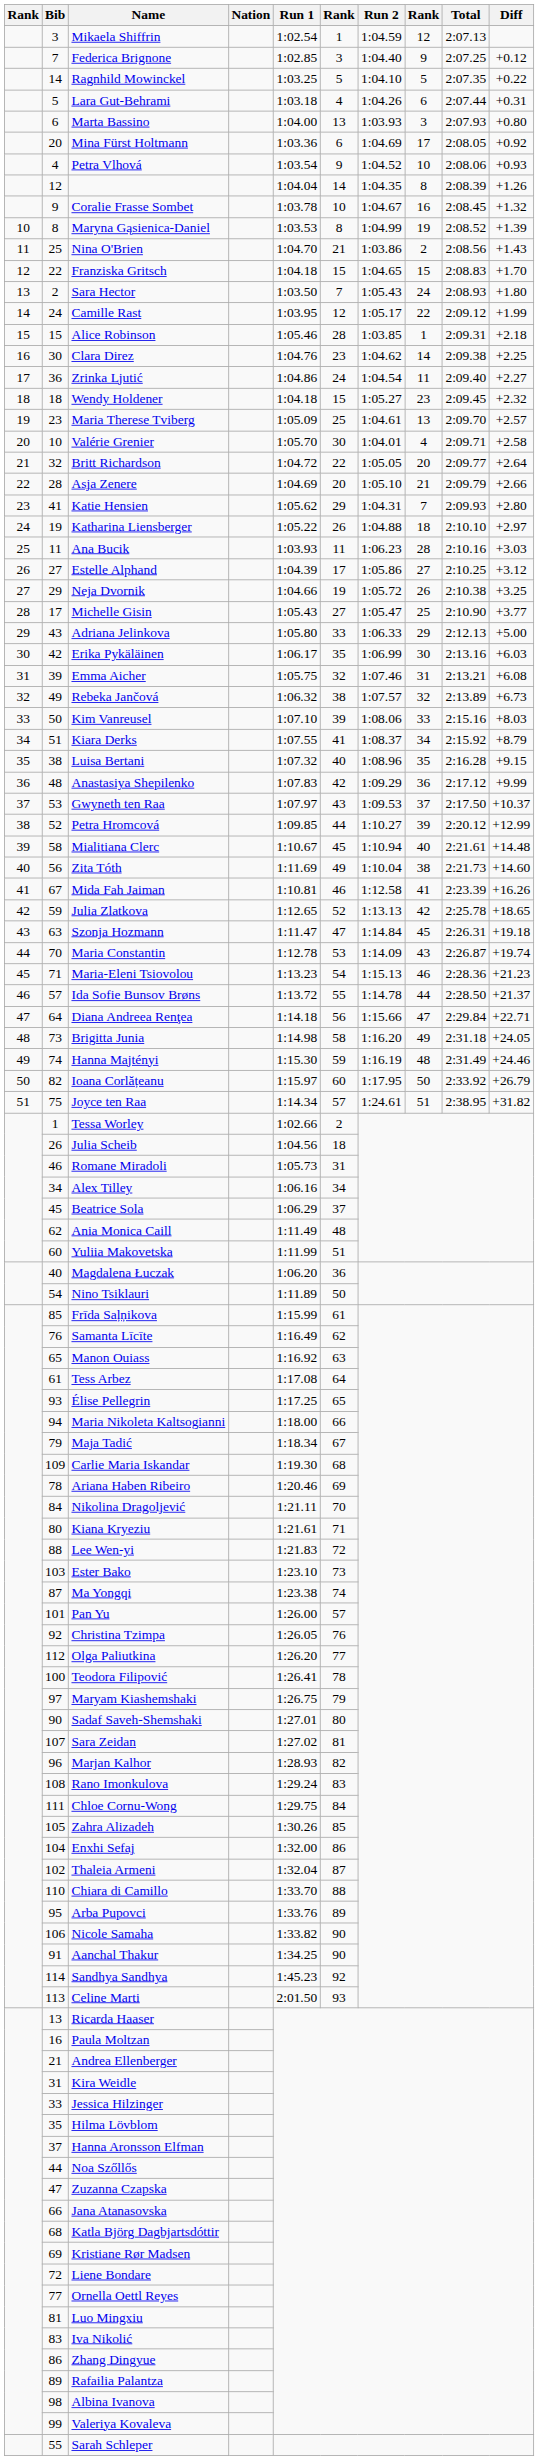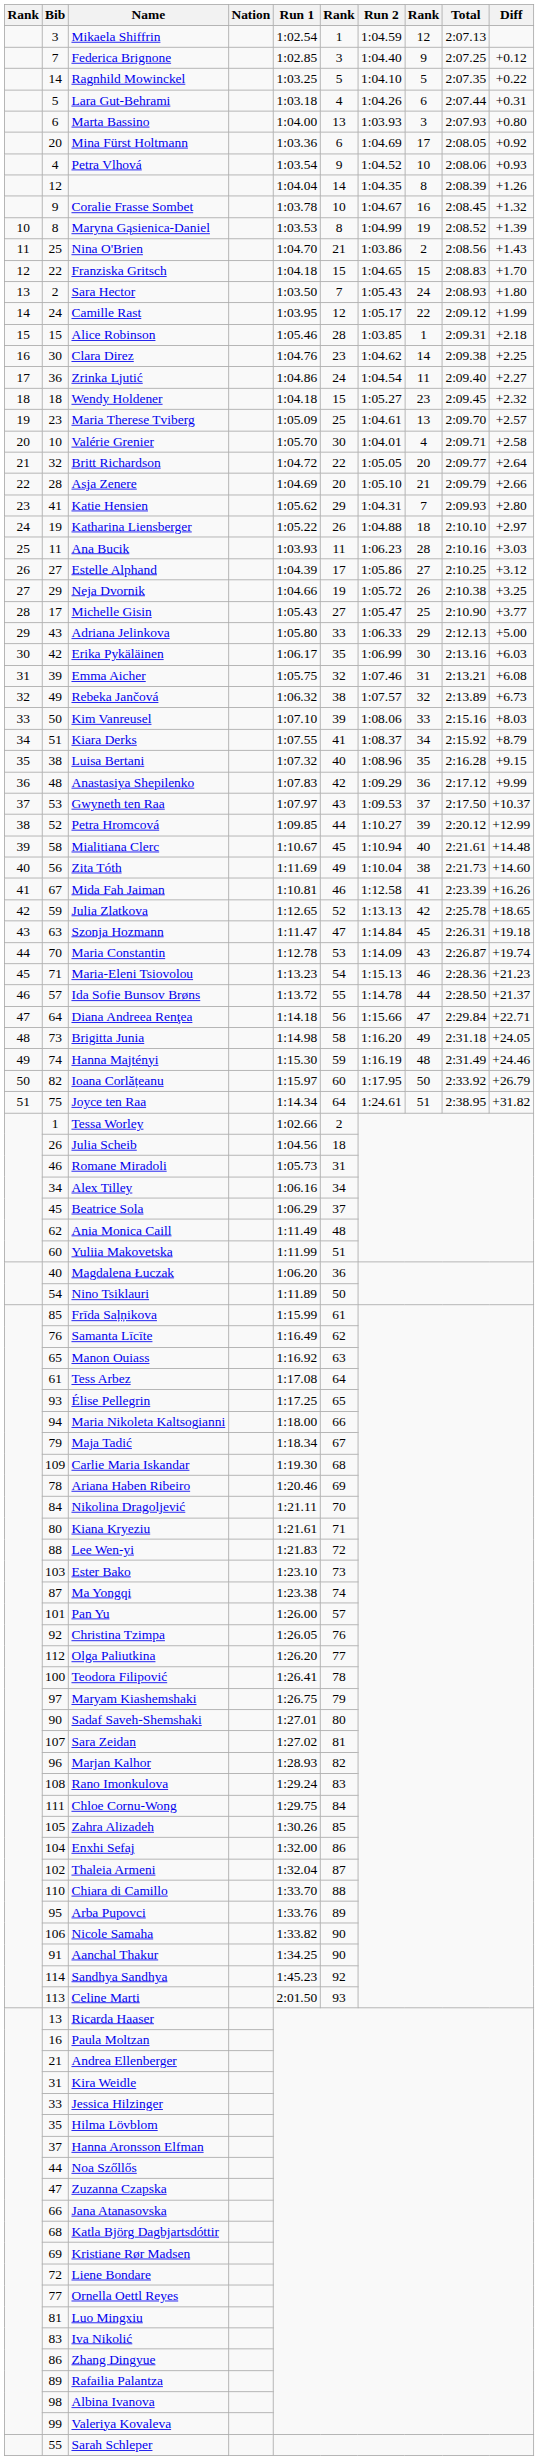Joyce ten Raa | column 6: 57 -> 64
